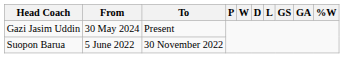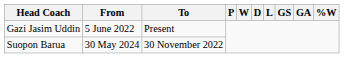Gazi Jasim Uddin | From: 30 May 2024 -> 5 June 2022
Suopon Barua | From: 5 June 2022 -> 30 May 2024
